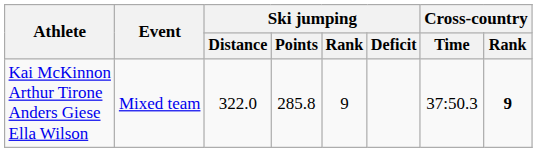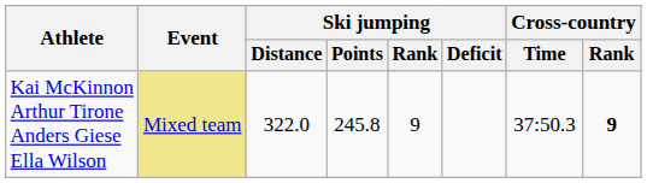Kai McKinnon Arthur Tirone Anders Giese Ella Wilson | Event: no background -> khaki background
Kai McKinnon Arthur Tirone Anders Giese Ella Wilson | Ski jumping / Points: 285.8 -> 245.8
